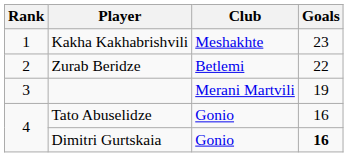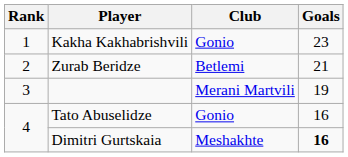Kakha Kakhabrishvili | Club: Meshakhte -> Gonio
Zurab Beridze | Goals: 22 -> 21
Dimitri Gurtskaia | Club: Gonio -> Meshakhte
